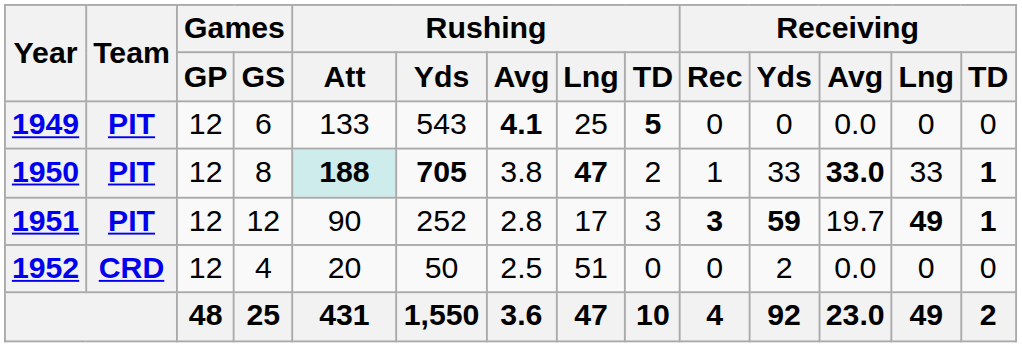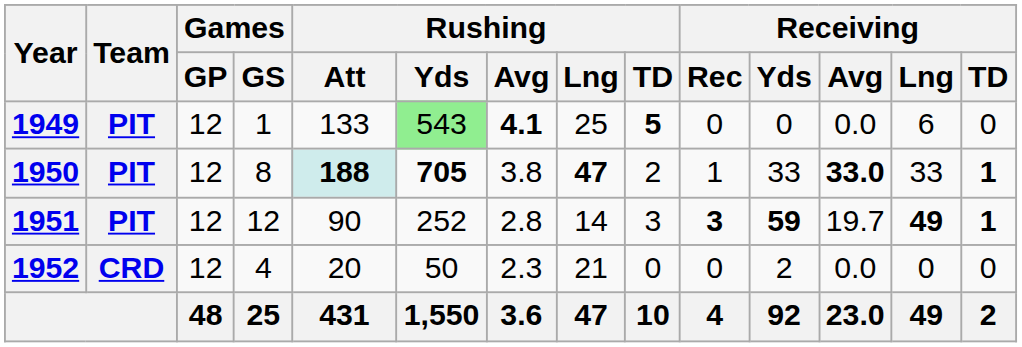1949 | Games / GS: 6 -> 1
1949 | Rushing / Yds: no background -> lightgreen background
1949 | Receiving / Lng: 0 -> 6
1951 | Rushing / Lng: 17 -> 14
1952 | Rushing / Avg: 2.5 -> 2.3
1952 | Rushing / Lng: 51 -> 21
